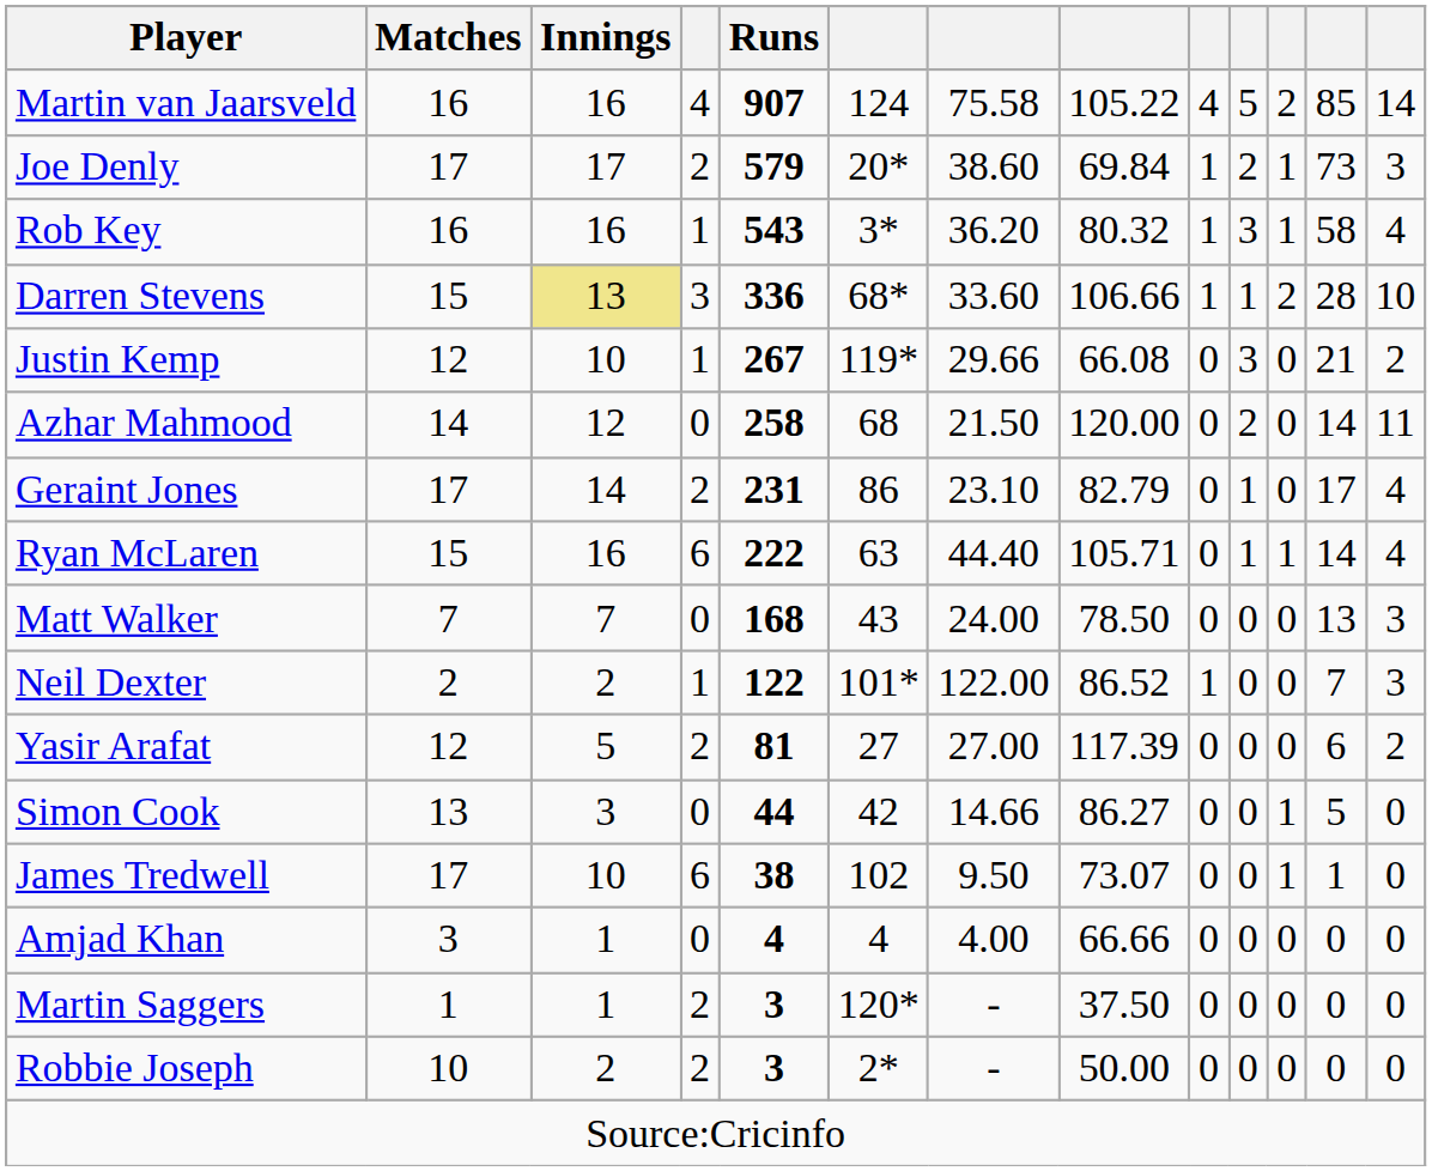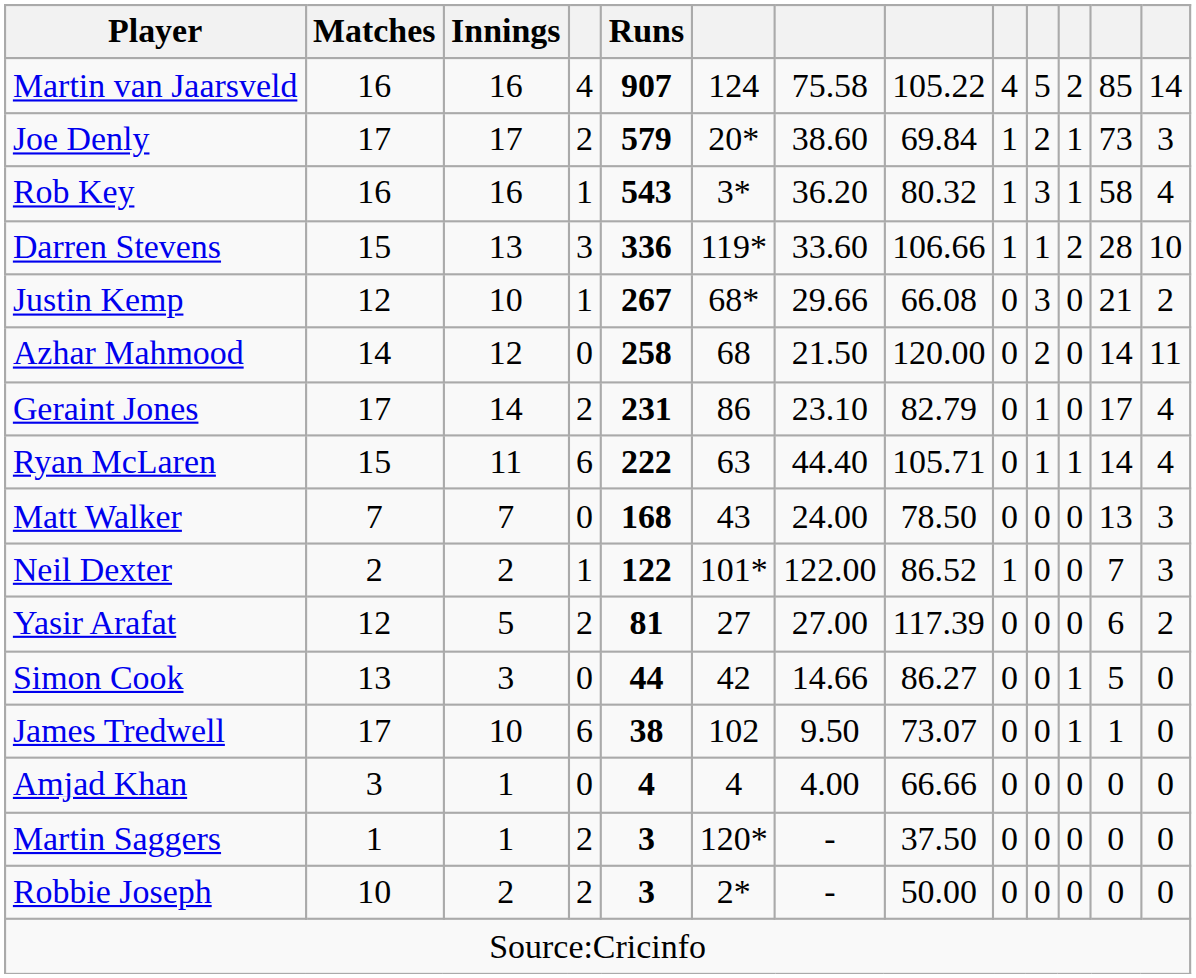Darren Stevens | Innings: khaki background -> no background
Darren Stevens | column 6: 68* -> 119*
Justin Kemp | column 6: 119* -> 68*
Ryan McLaren | Innings: 16 -> 11
